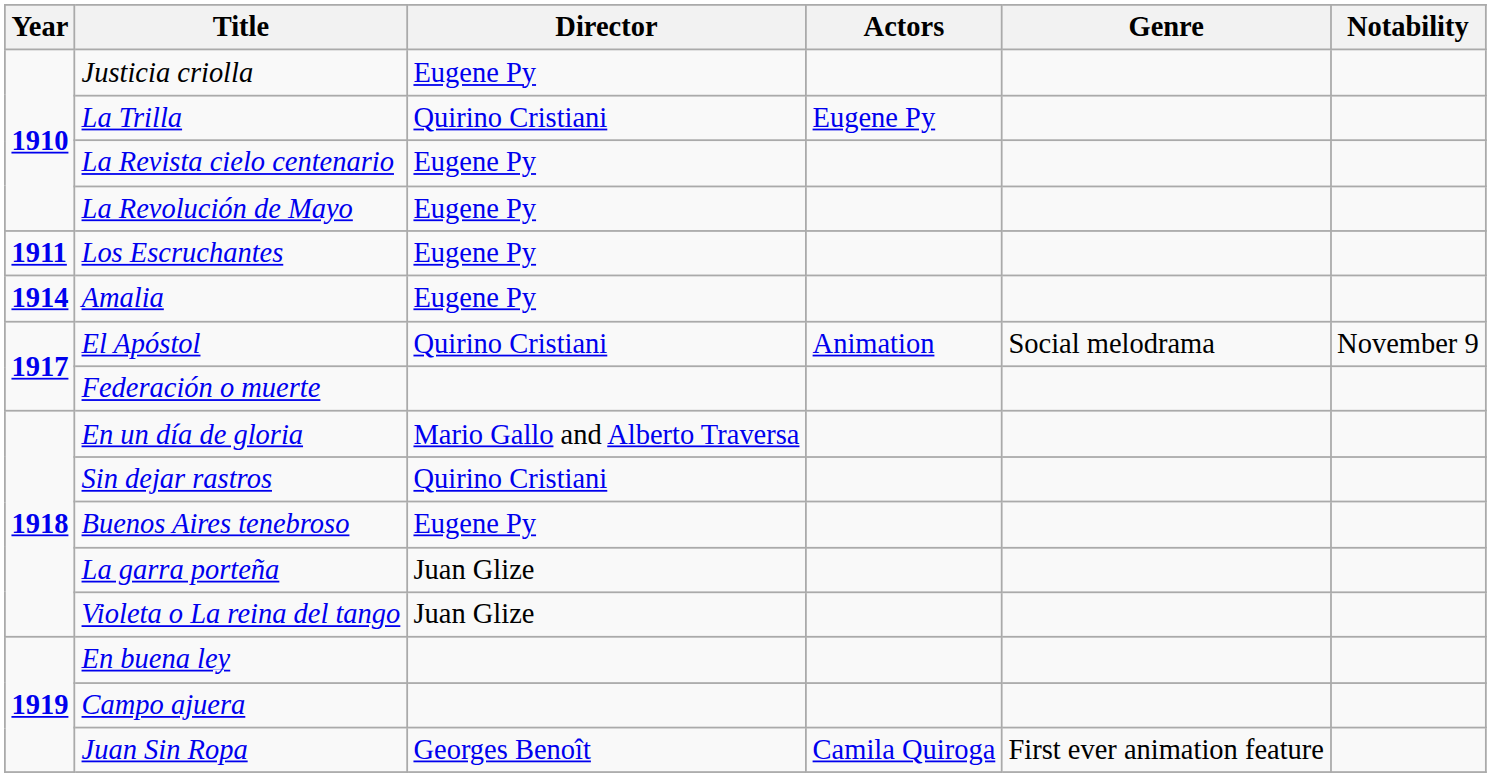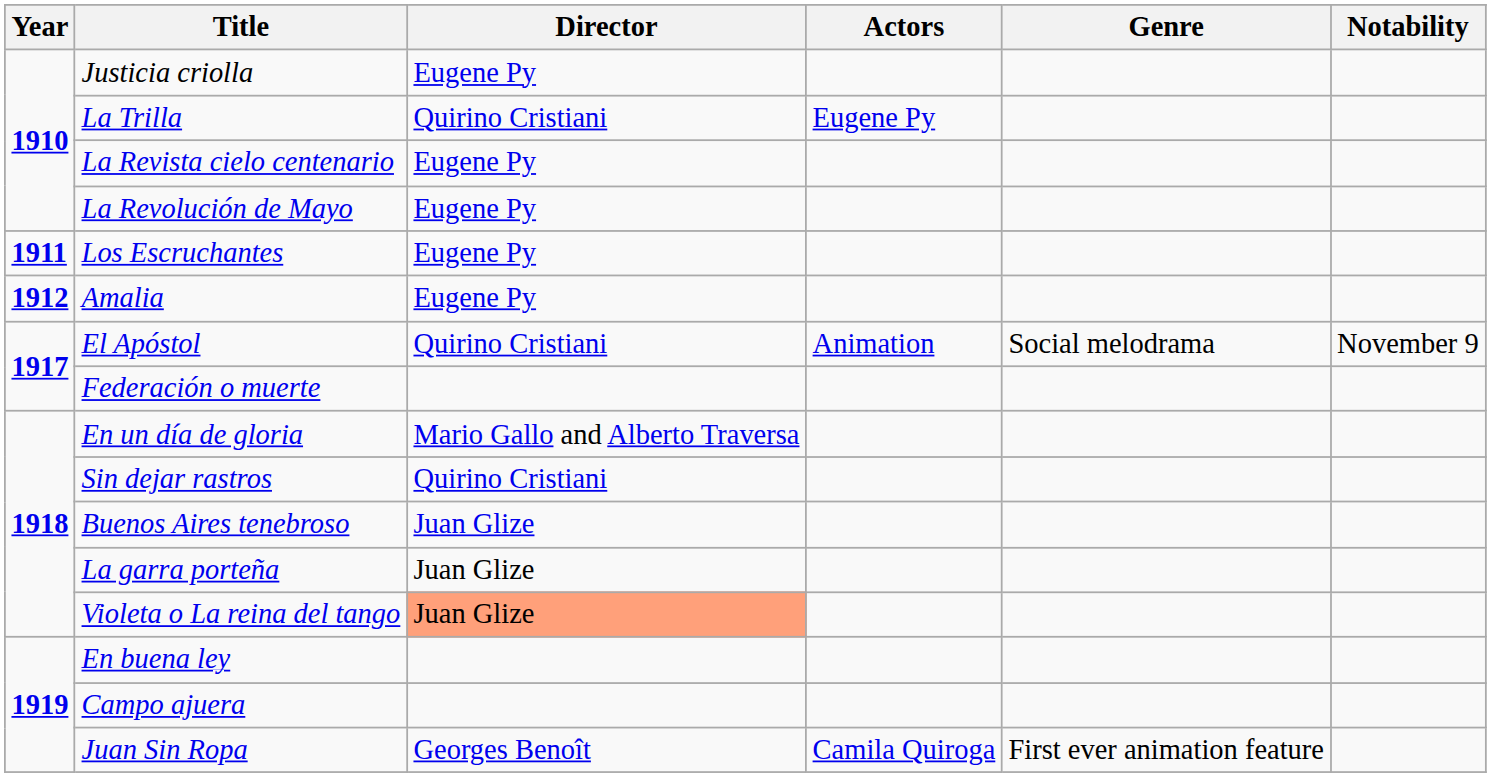Amalia | Year: 1914 -> 1912
Buenos Aires tenebroso | Director: Eugene Py -> Juan Glize
Violeta o La reina del tango | Director: no background -> lightsalmon background
